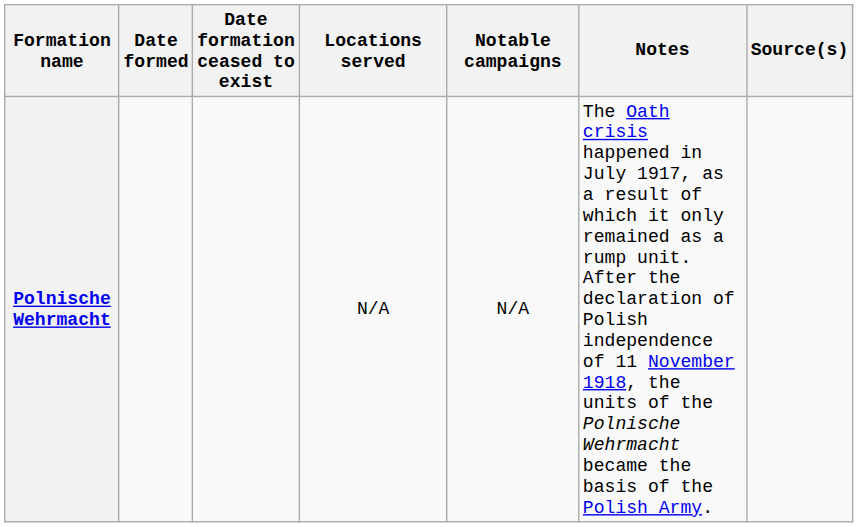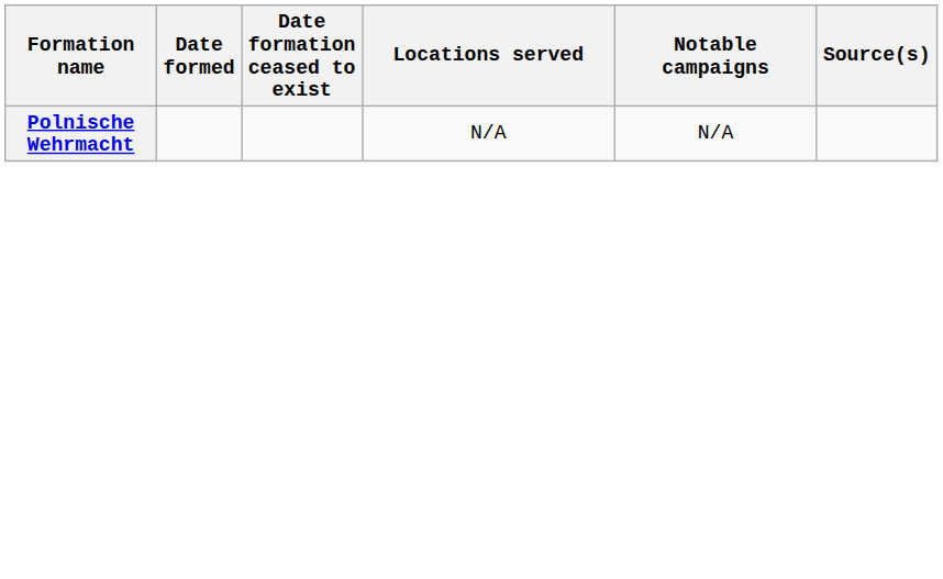- column: Notes | The Oath crisis happened in July 1917, as a result of which it only remained as a rump unit. After the declaration of Polish independence of 11 November 1918, the units of the Polnische Wehrmacht became the basis of the Polish Army.
